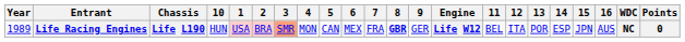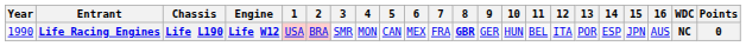columns swapped: Engine <-> 10
Life Racing Engines | Year: 1989 -> 1990
Life Racing Engines | 3: lightsalmon background -> no background
